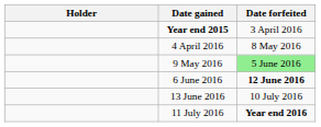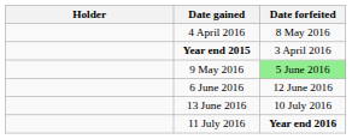rows swapped: Year end 2015 <-> 4 April 2016
6 June 2016 | Date forfeited: bold -> normal
